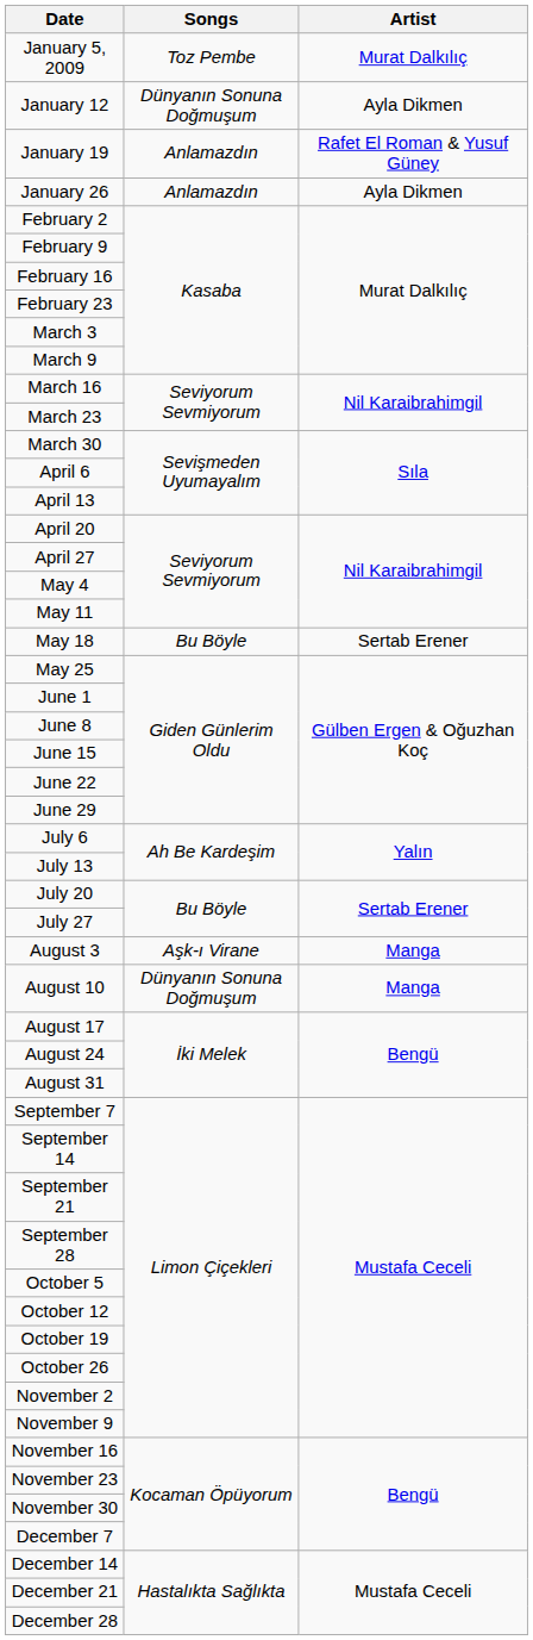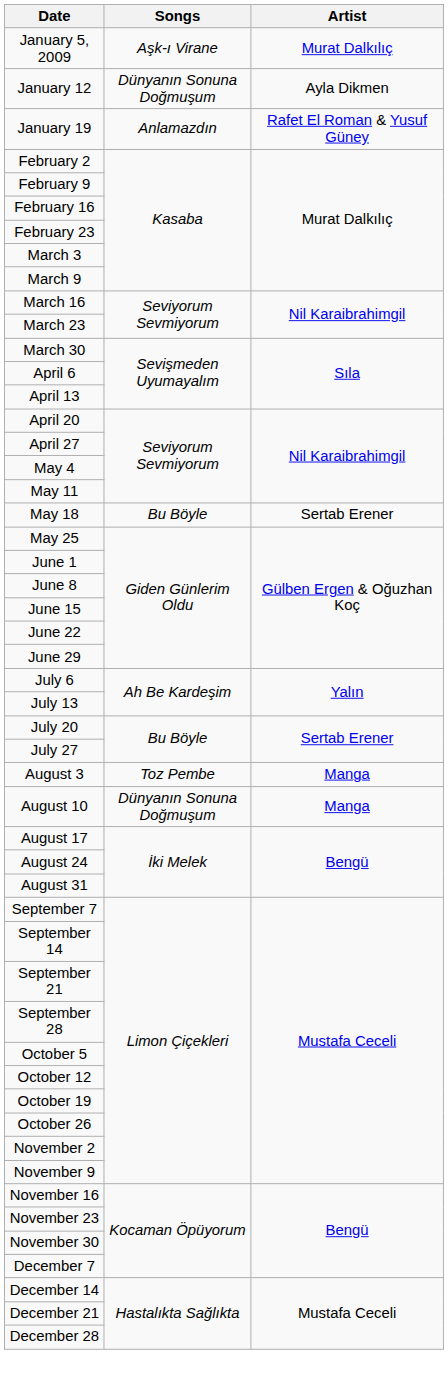January 5, 2009 | Songs: Toz Pembe -> Aşk-ı Virane
- row: January 26 | Anlamazdın | Ayla Dikmen
August 3 | Songs: Aşk-ı Virane -> Toz Pembe
